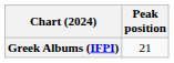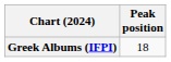Greek Albums (IFPI) | Peak position: 21 -> 18
